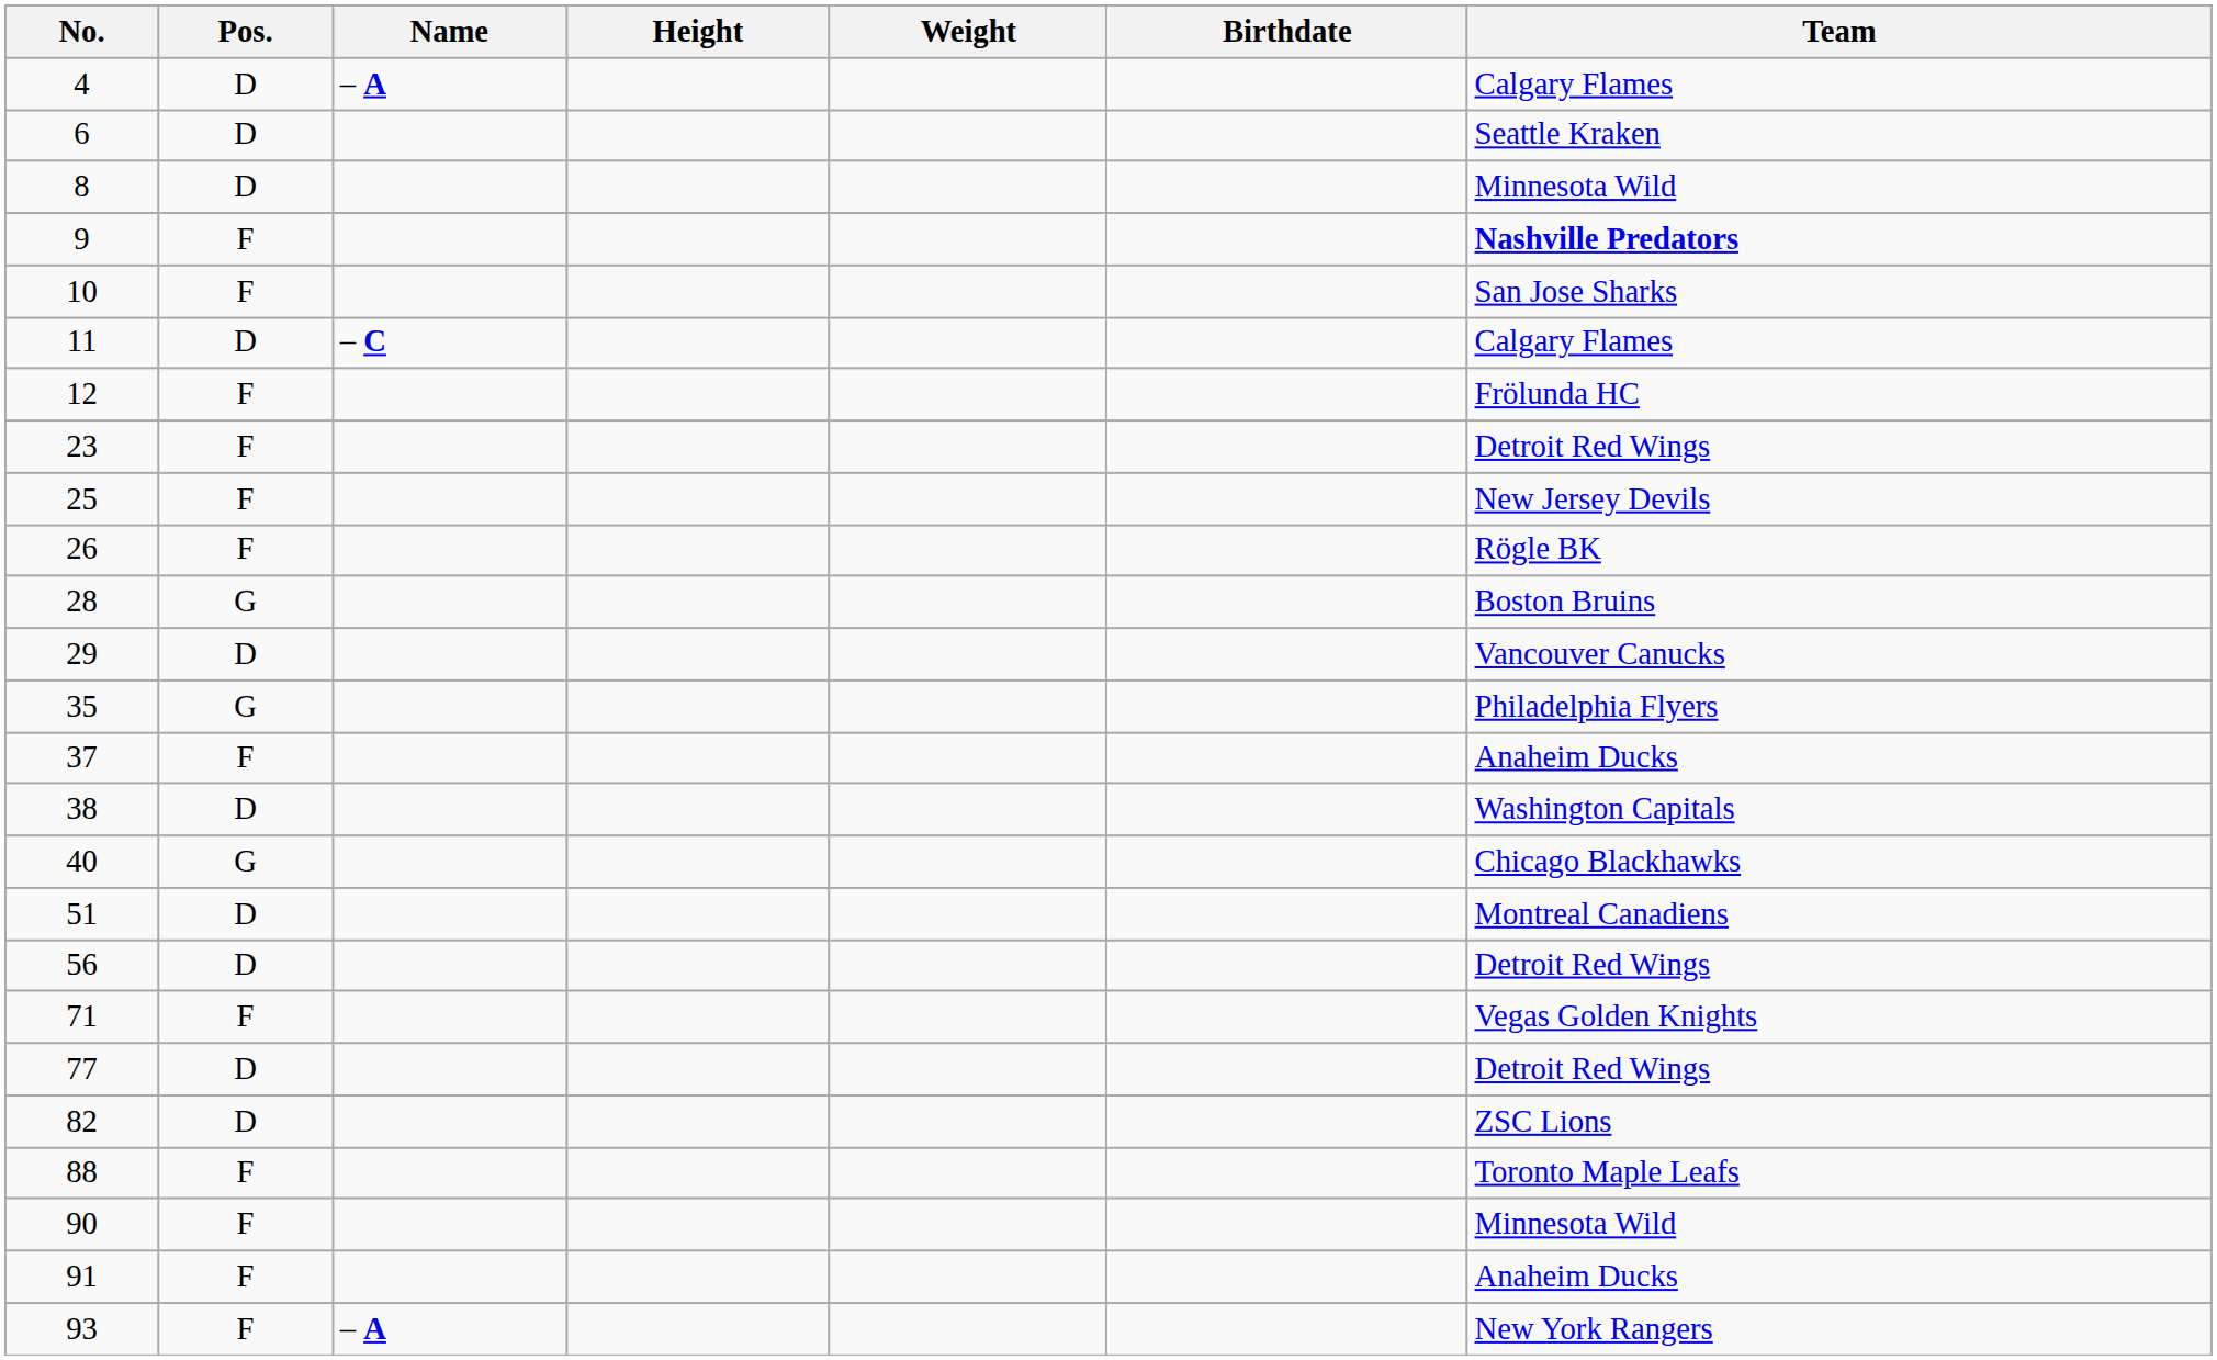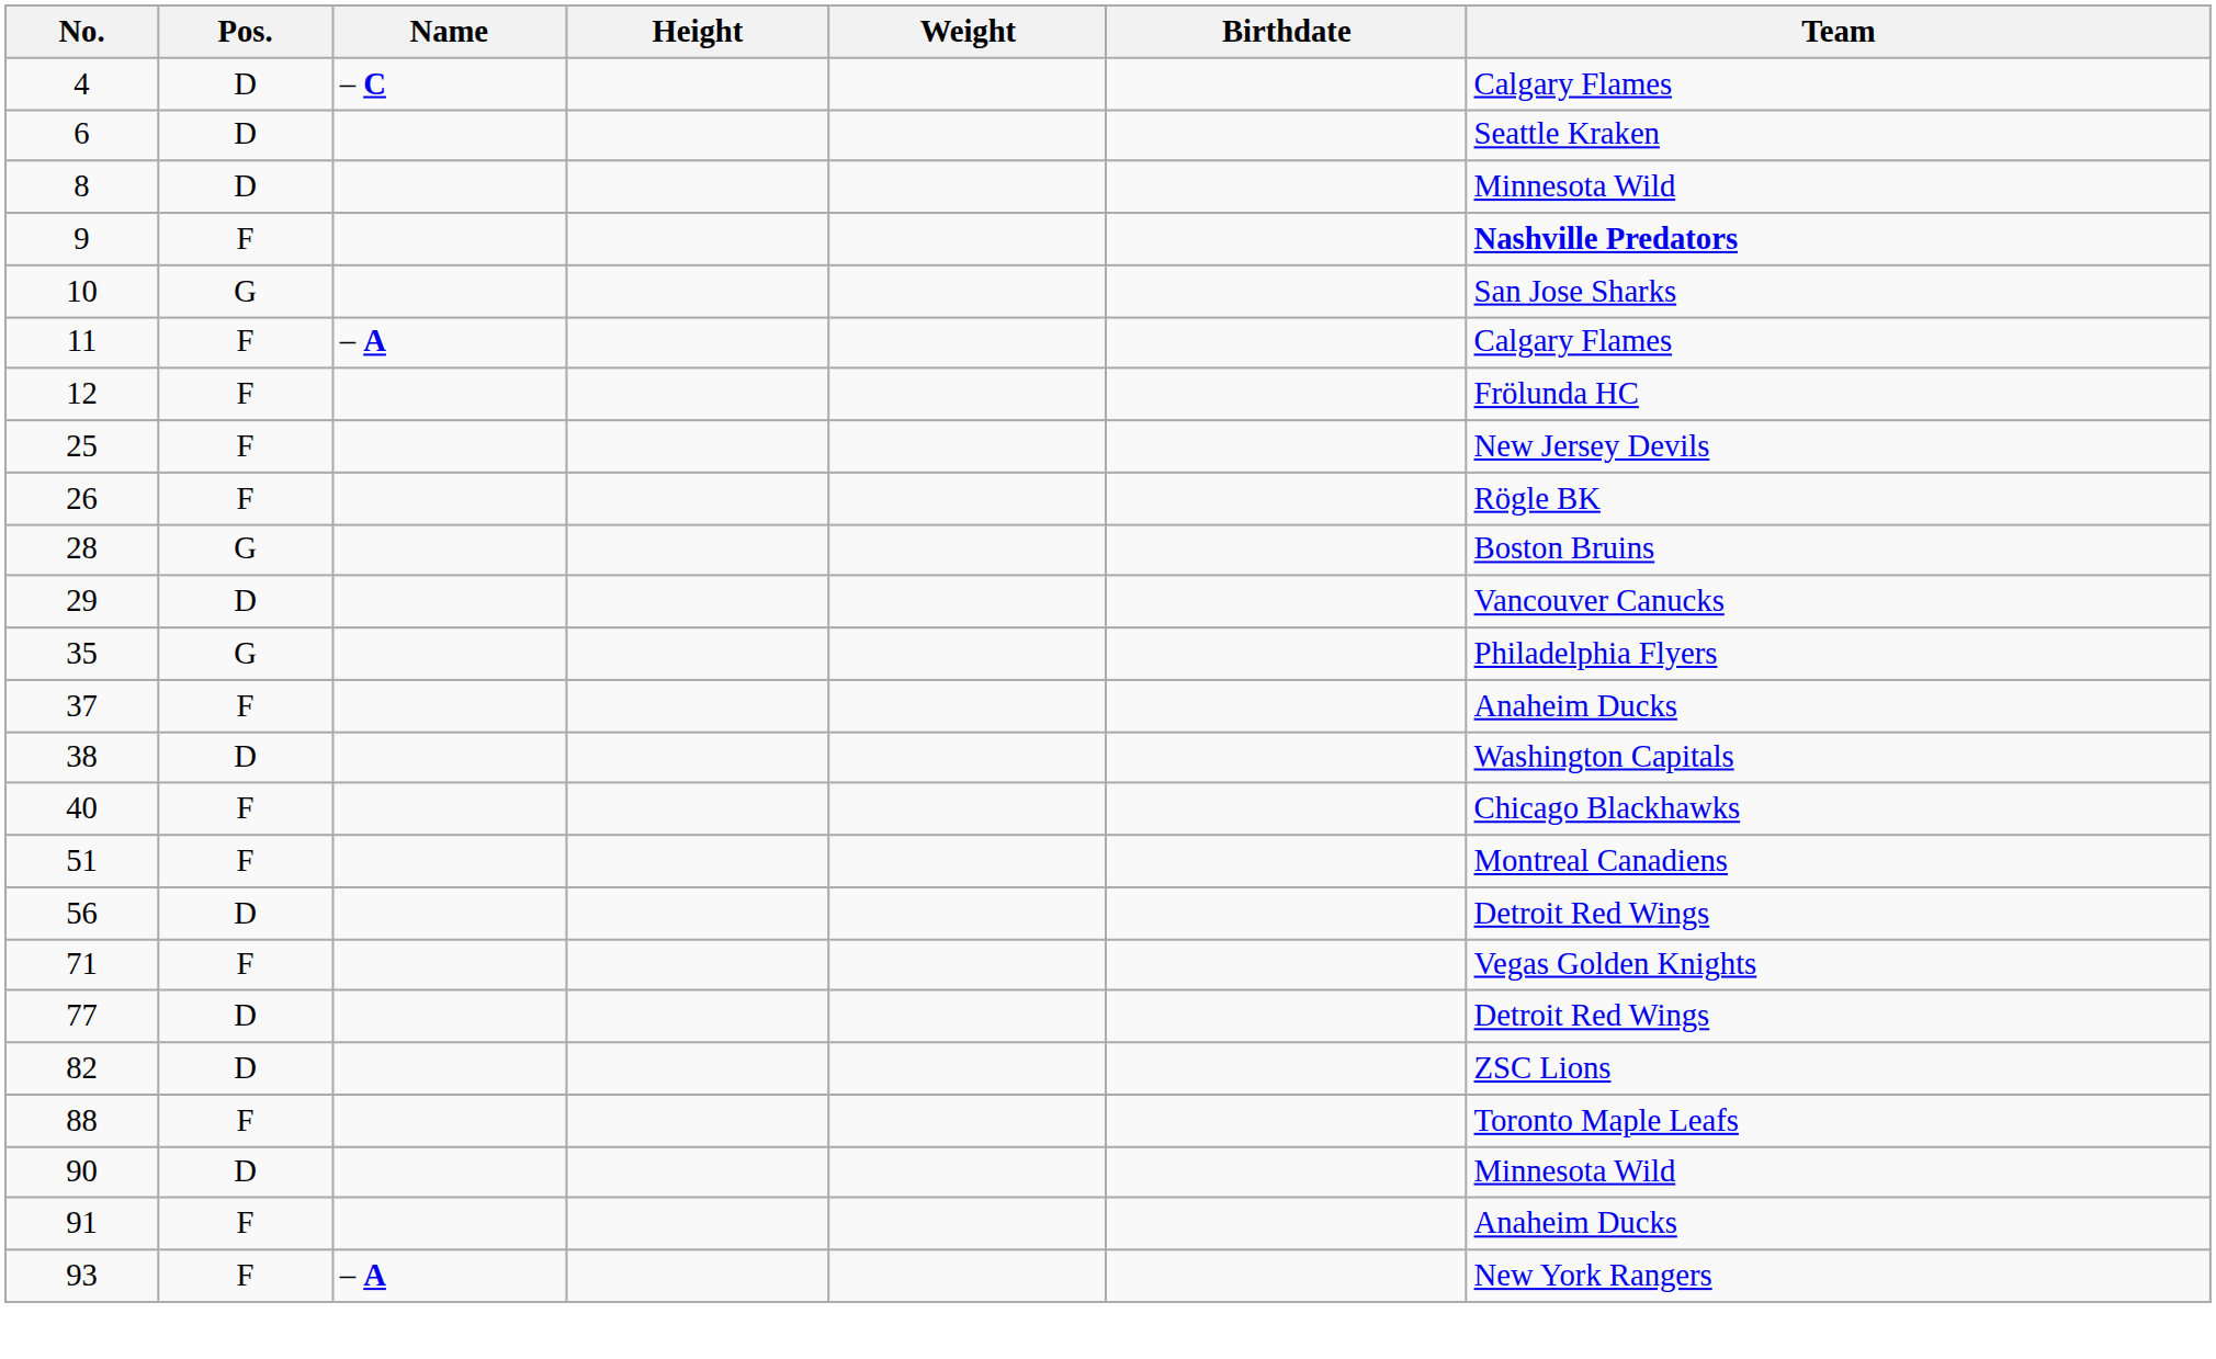4 | Name: – A -> – C
10 | Pos.: F -> G
11 | Pos.: D -> F
11 | Name: – C -> – A
- row: 23 | F | Detroit Red Wings
40 | Pos.: G -> F
51 | Pos.: D -> F
90 | Pos.: F -> D
